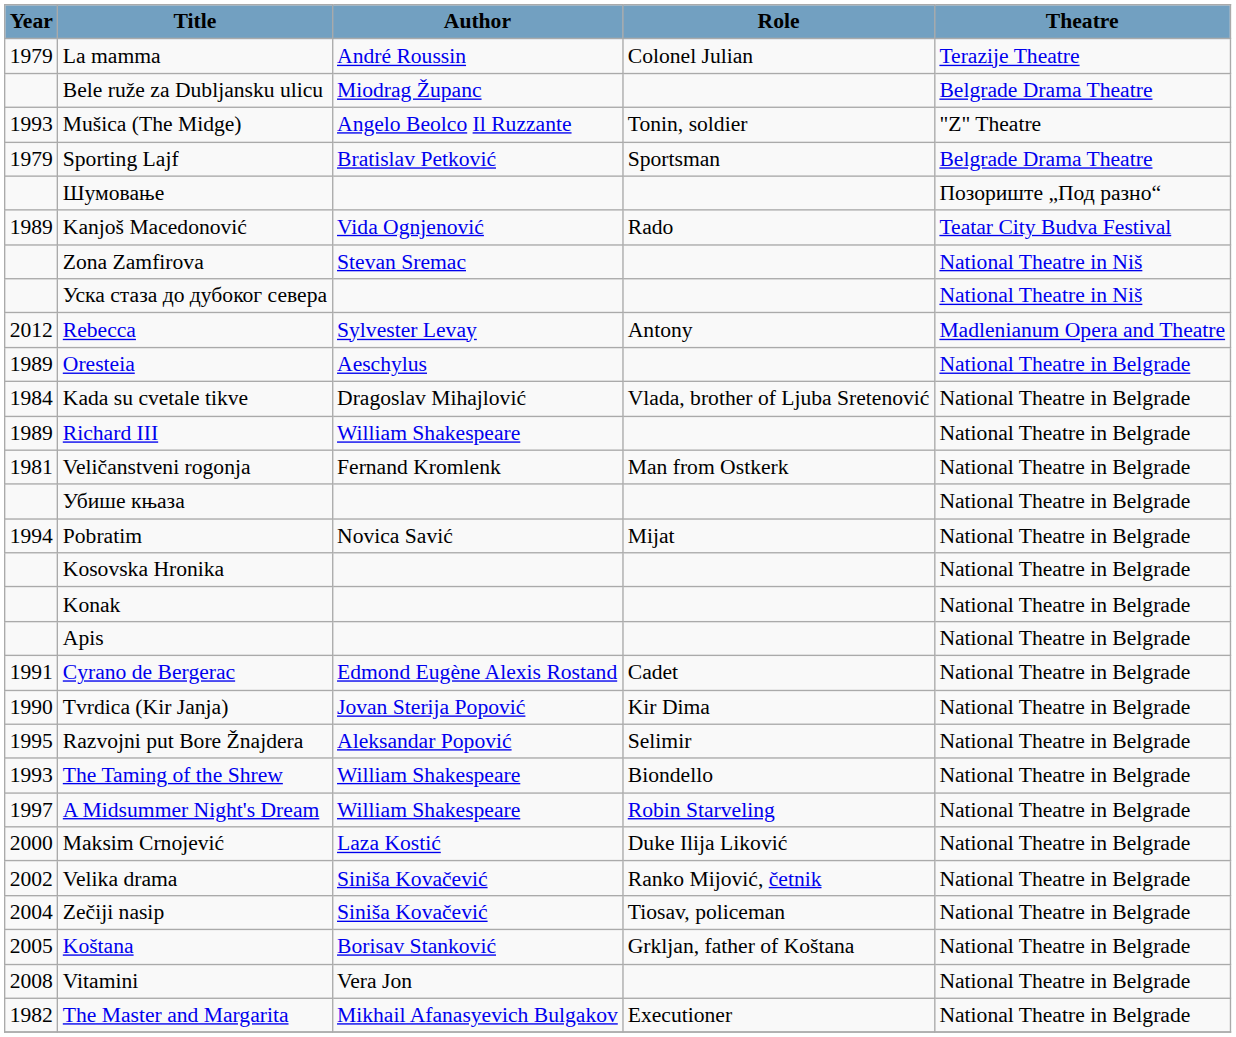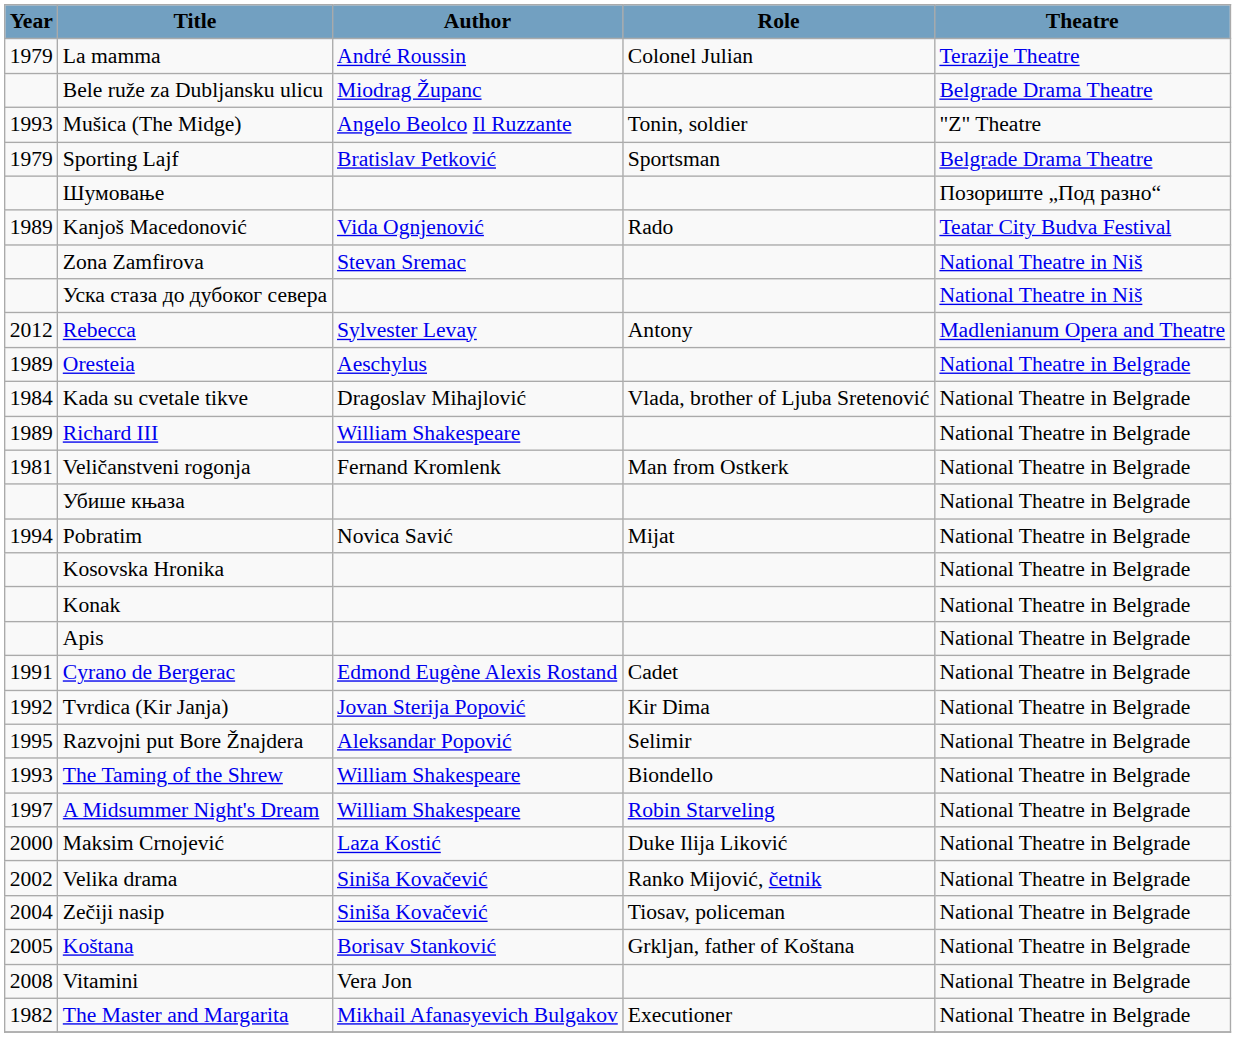Tvrdica (Kir Janja) | Year: 1990 -> 1992
